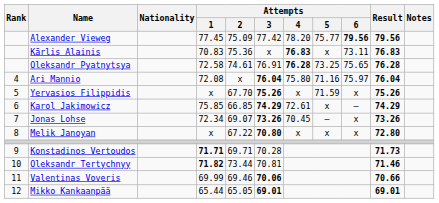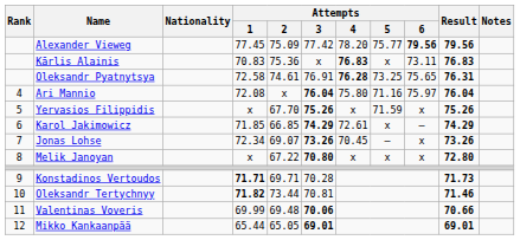Oleksandr Pyatnytsya | Result: 76.28 -> 76.31
Karol Jakimowicz | Attempts / 1: 75.85 -> 71.85
Valentinas Voveris | Attempts / 2: 69.46 -> 69.48
